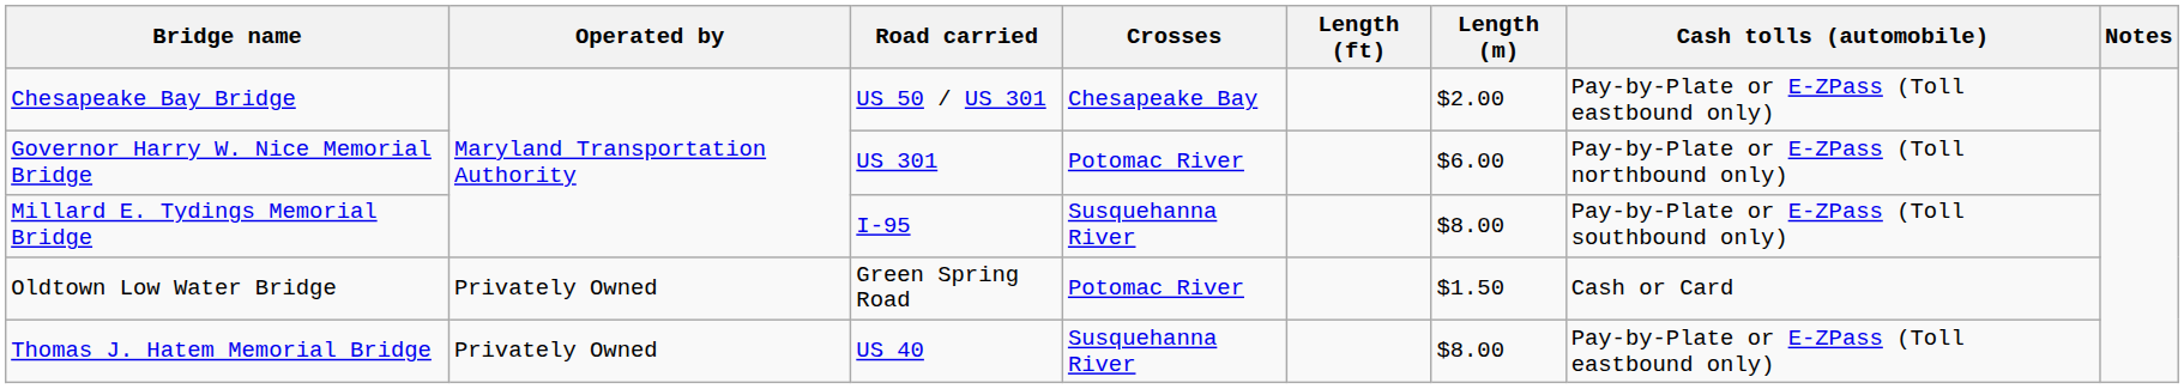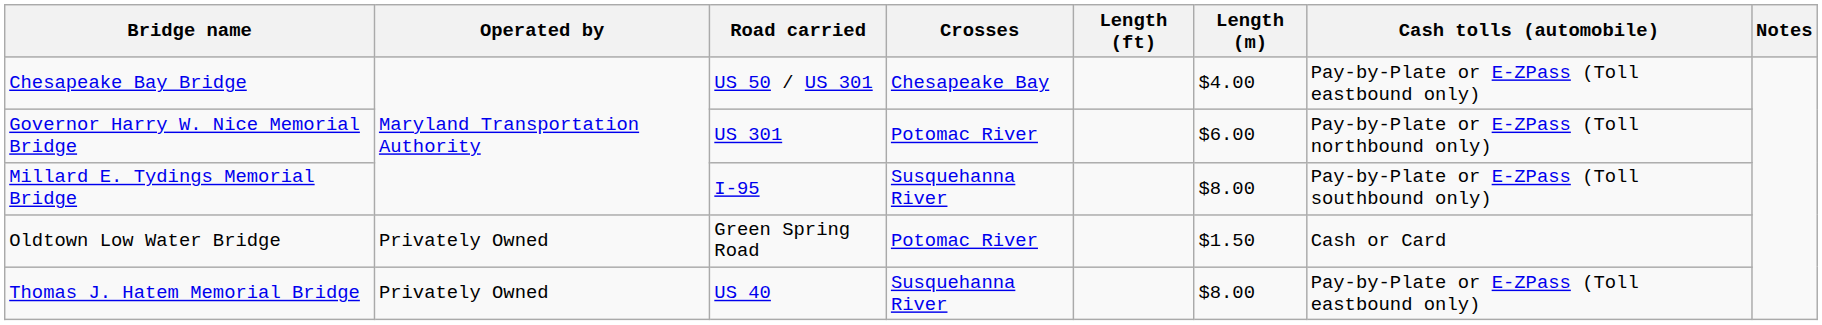Chesapeake Bay Bridge | Length (m): $2.00 -> $4.00
